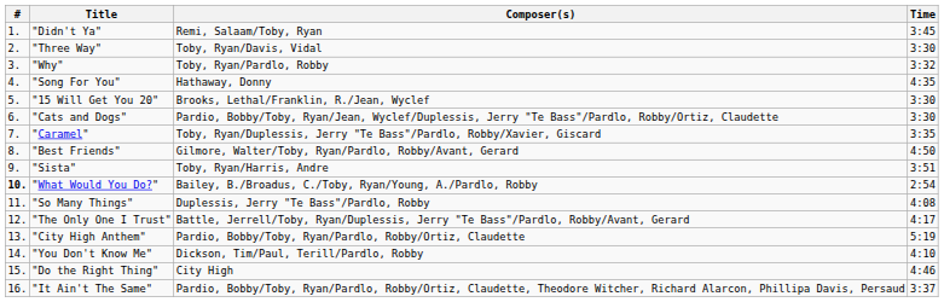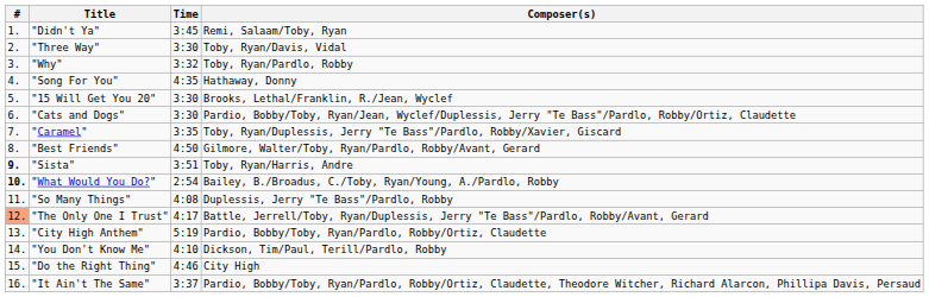columns swapped: Composer(s) <-> Time
"Sista" | #: normal -> bold
"The Only One I Trust" | #: no background -> lightsalmon background
